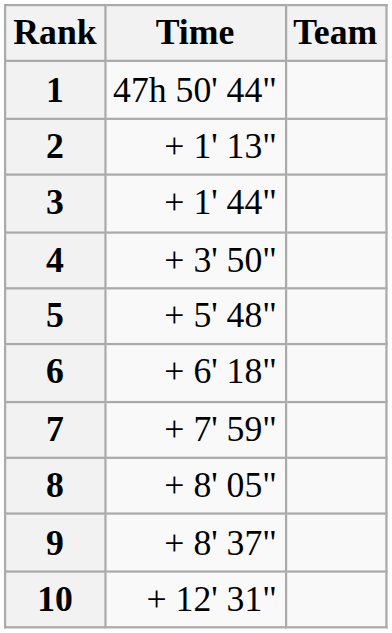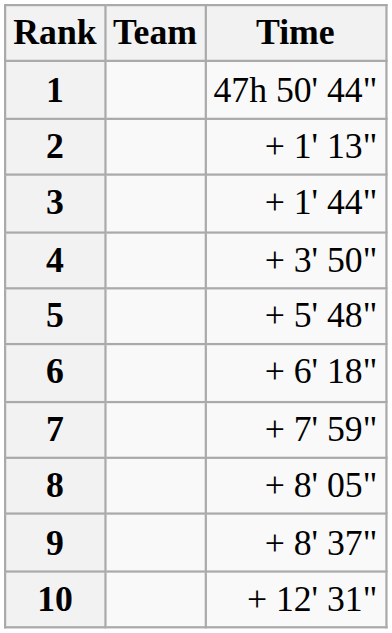columns swapped: Team <-> Time
